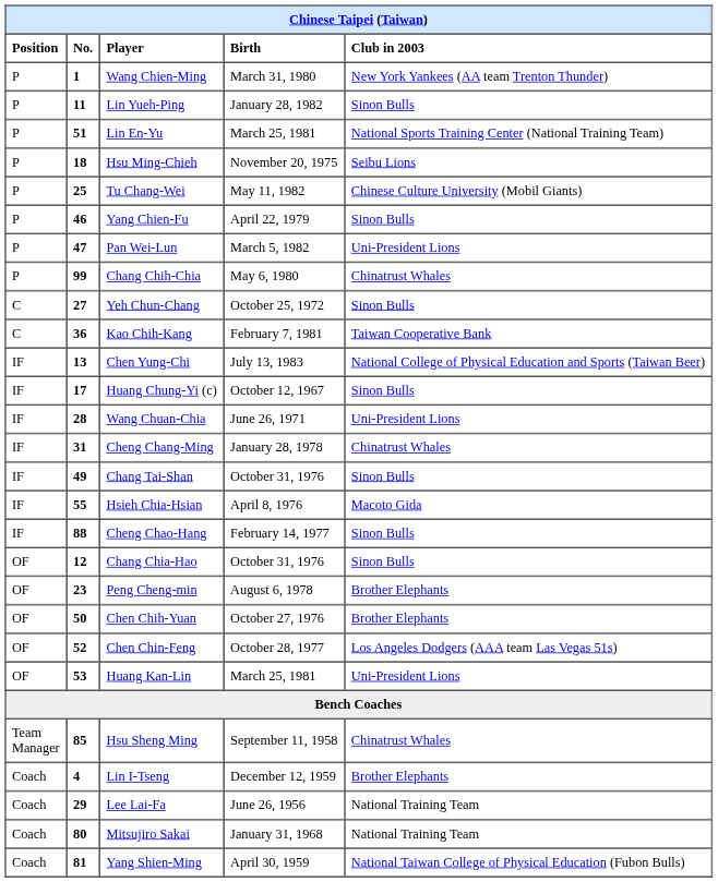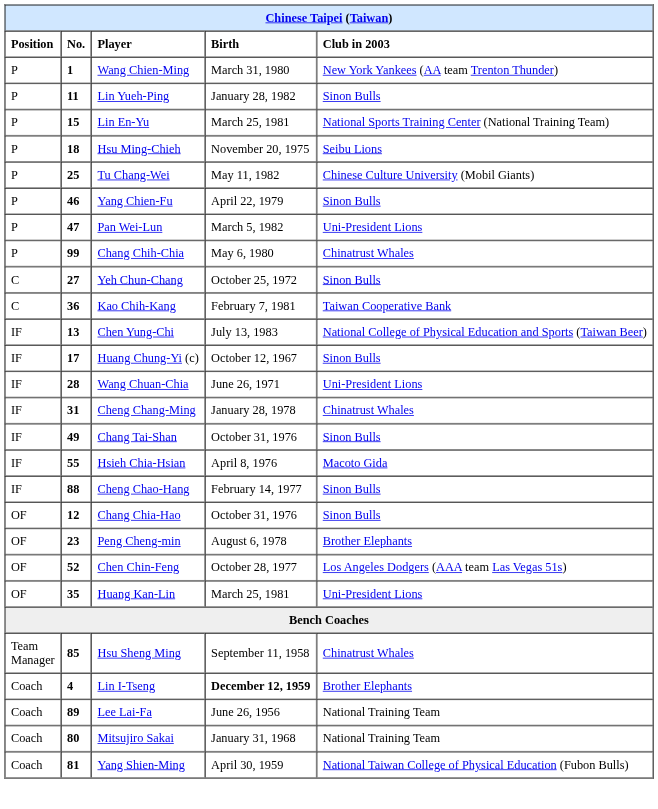Lin En-Yu | No.: 51 -> 15
- row: OF | 50 | Chen Chih-Yuan | October 27, 1976 | Brother Elephants
Huang Kan-Lin | No.: 53 -> 35
Lin I-Tseng | Birth: normal -> bold
Lee Lai-Fa | No.: 29 -> 89
